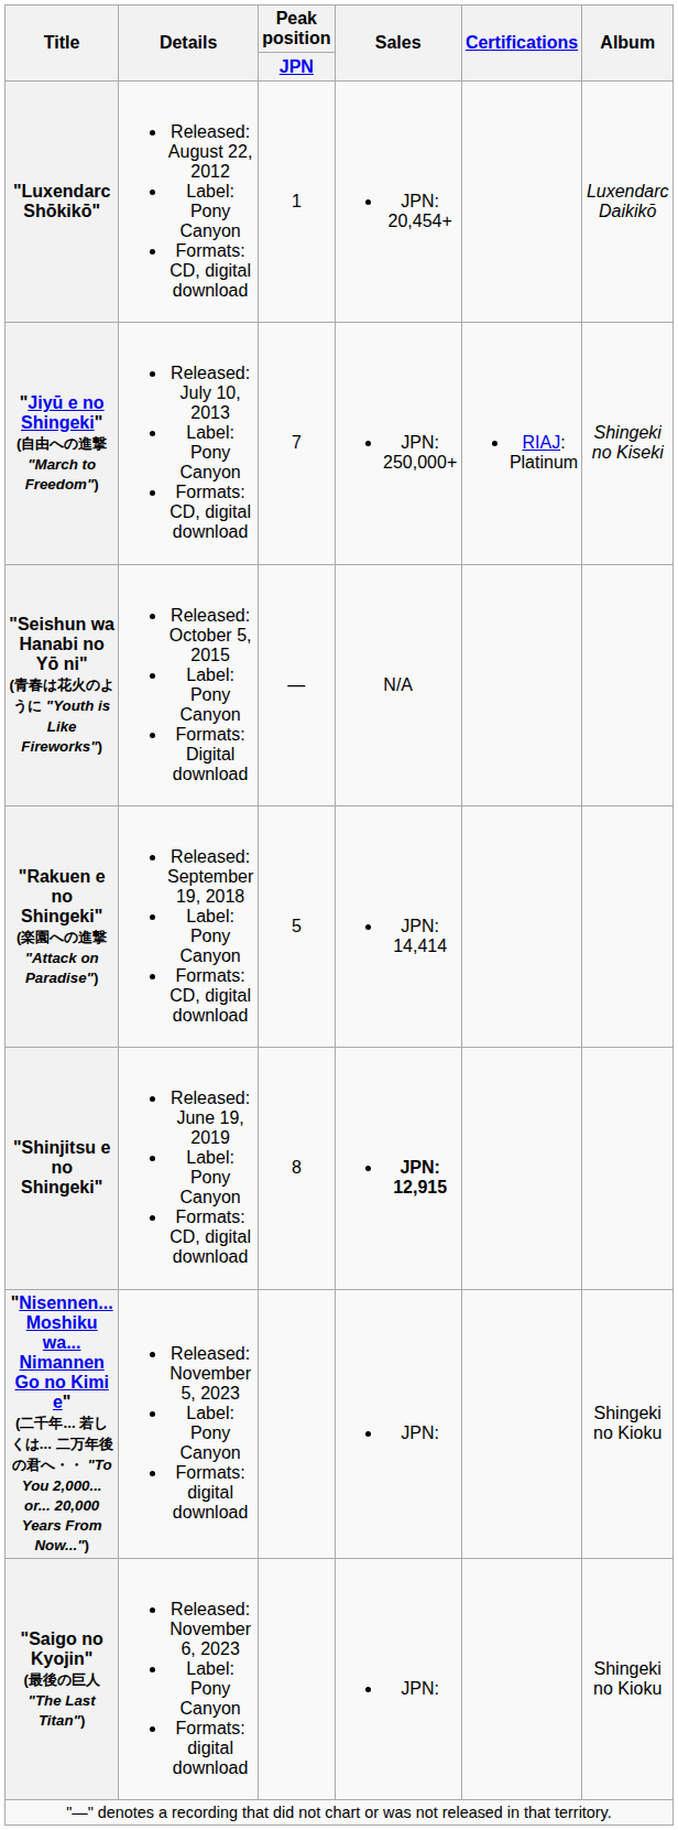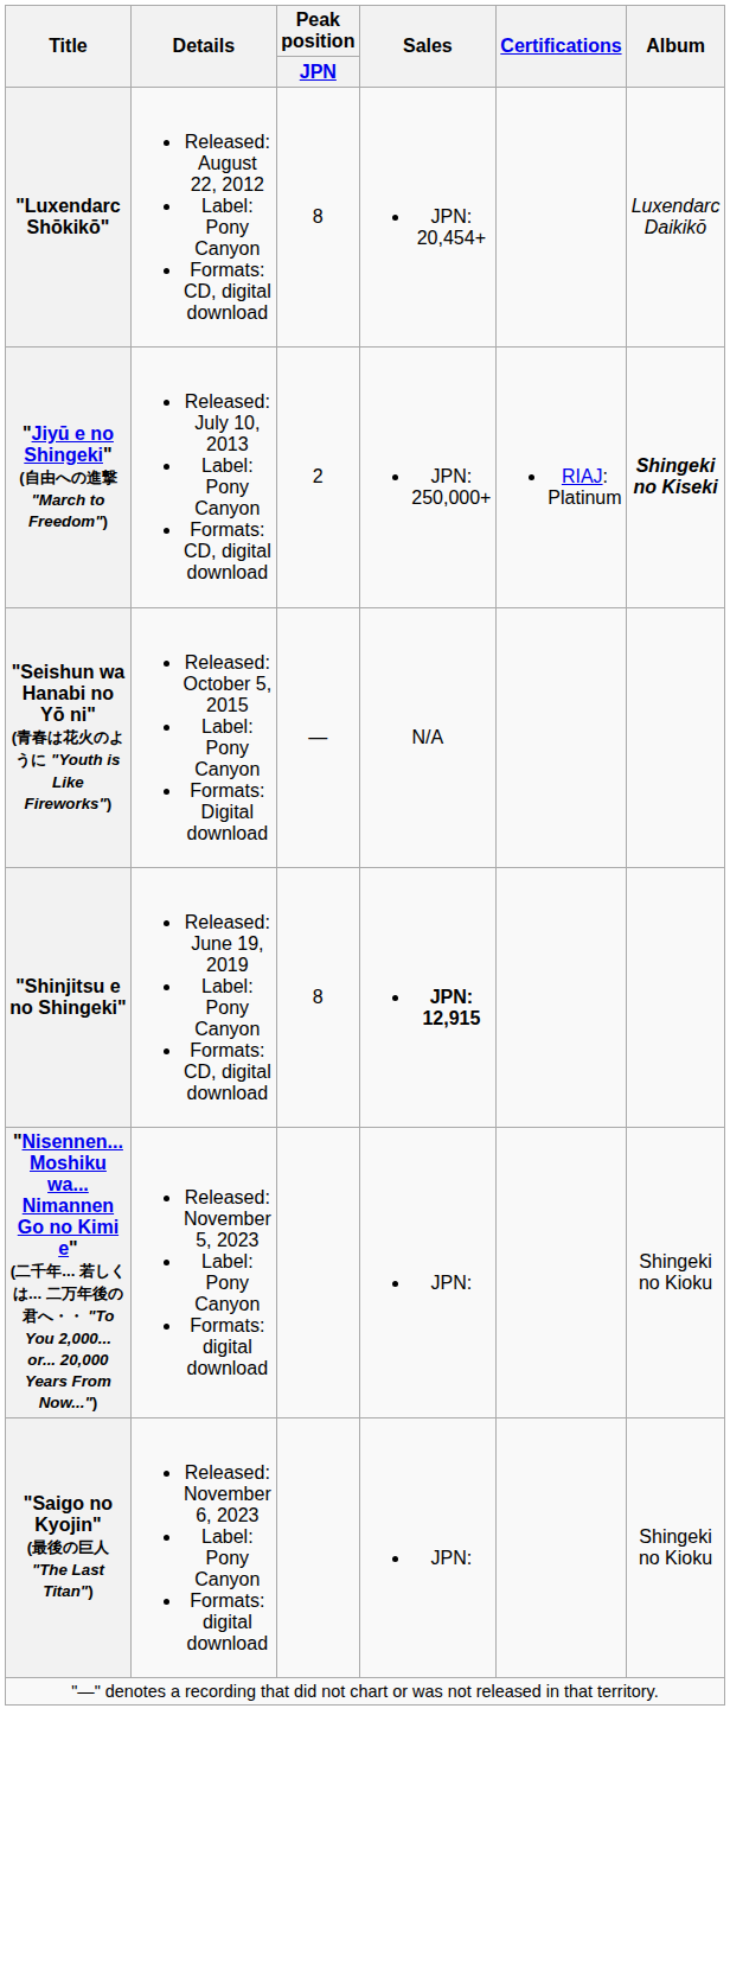"Luxendarc Shōkikō" | Peak position / JPN: 1 -> 8
"Jiyū e no Shingeki" (自由への進撃 "March to Freedom") | Peak position / JPN: 7 -> 2
"Jiyū e no Shingeki" (自由への進撃 "March to Freedom") | Album: normal -> bold
- row: "Rakuen e no Shingeki" (楽園への進撃 "Attack on Paradise") | Released: September 19, 2018 Label: Pony Canyon Formats: CD, digital download | 5 | JPN: 14,414
